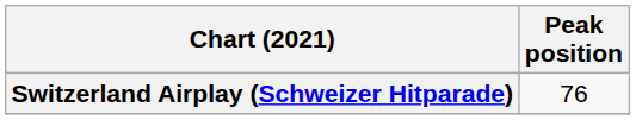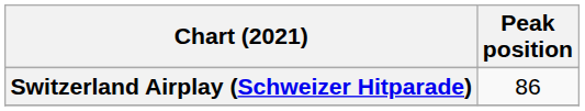Switzerland Airplay (Schweizer Hitparade) | Peak position: 76 -> 86
